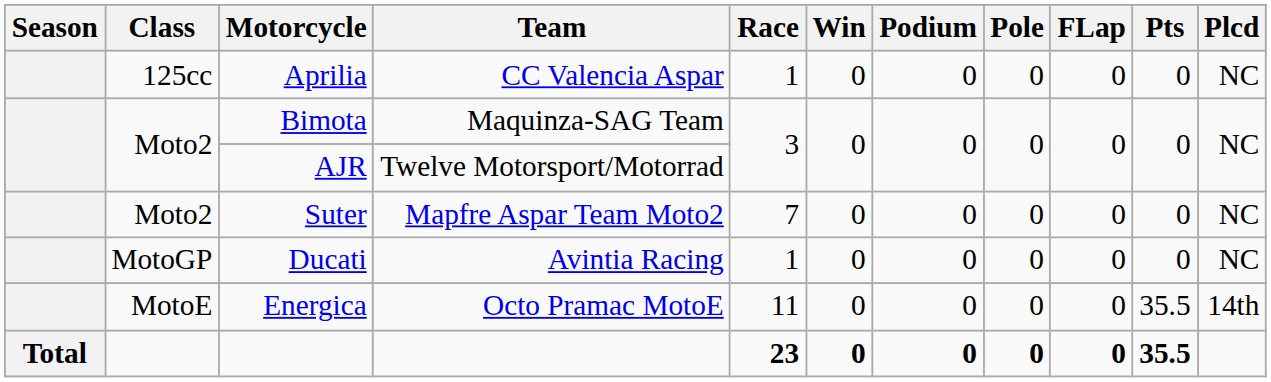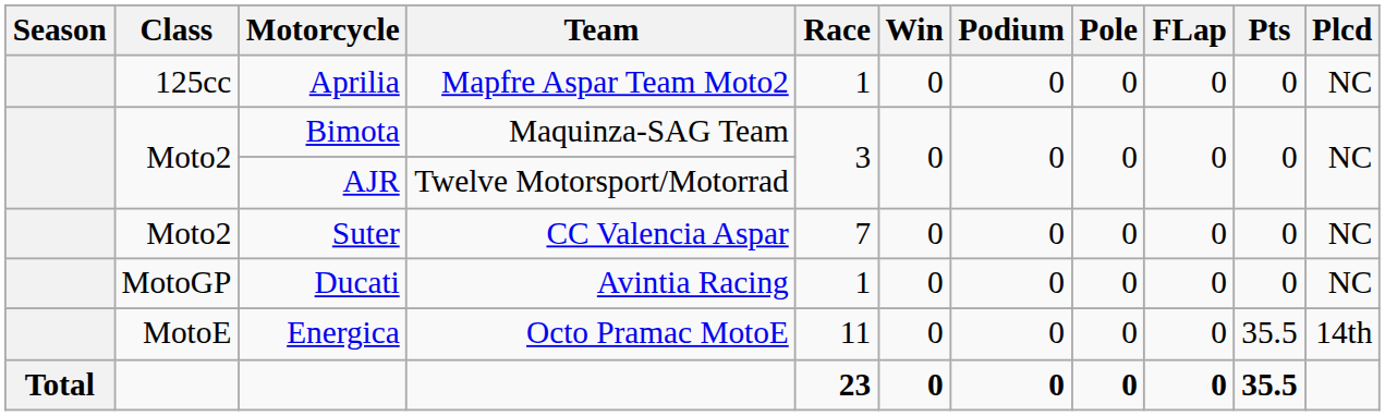Aprilia | Team: CC Valencia Aspar -> Mapfre Aspar Team Moto2
Suter | Team: Mapfre Aspar Team Moto2 -> CC Valencia Aspar
